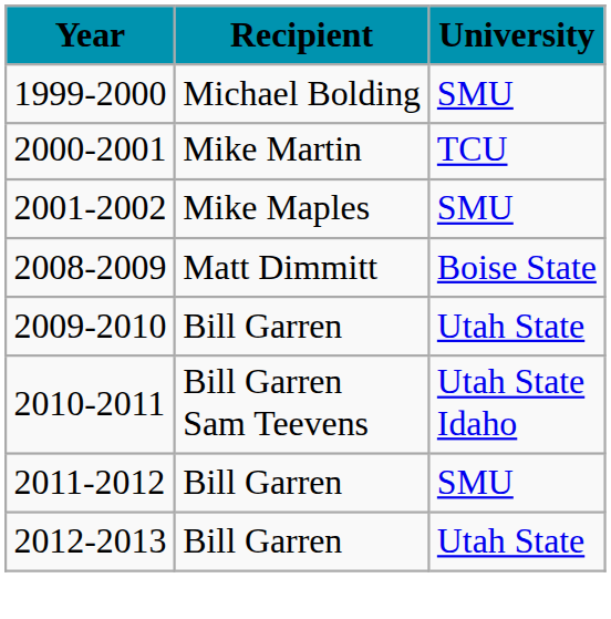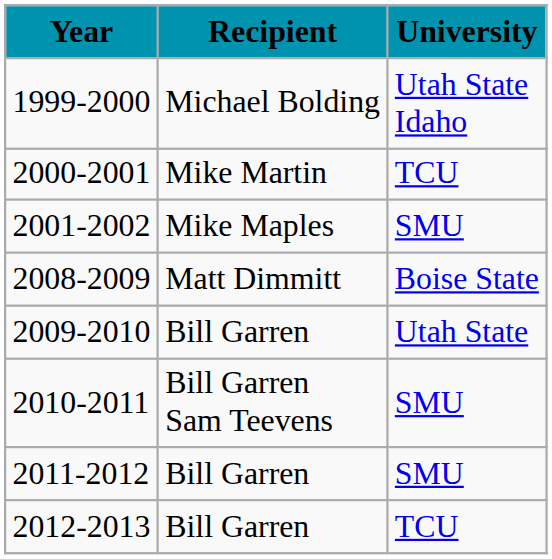1999-2000 | University: SMU -> Utah State Idaho
2010-2011 | University: Utah State Idaho -> SMU
2012-2013 | University: Utah State -> TCU
